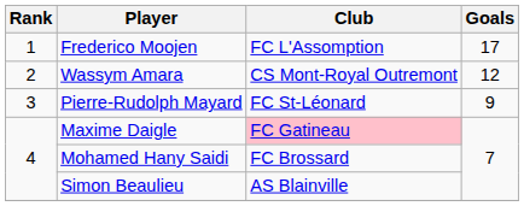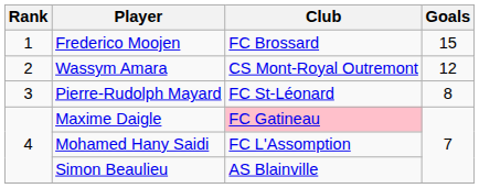Frederico Moojen | Club: FC L'Assomption -> FC Brossard
Frederico Moojen | Goals: 17 -> 15
Pierre-Rudolph Mayard | Goals: 9 -> 8
Mohamed Hany Saidi | Club: FC Brossard -> FC L'Assomption
